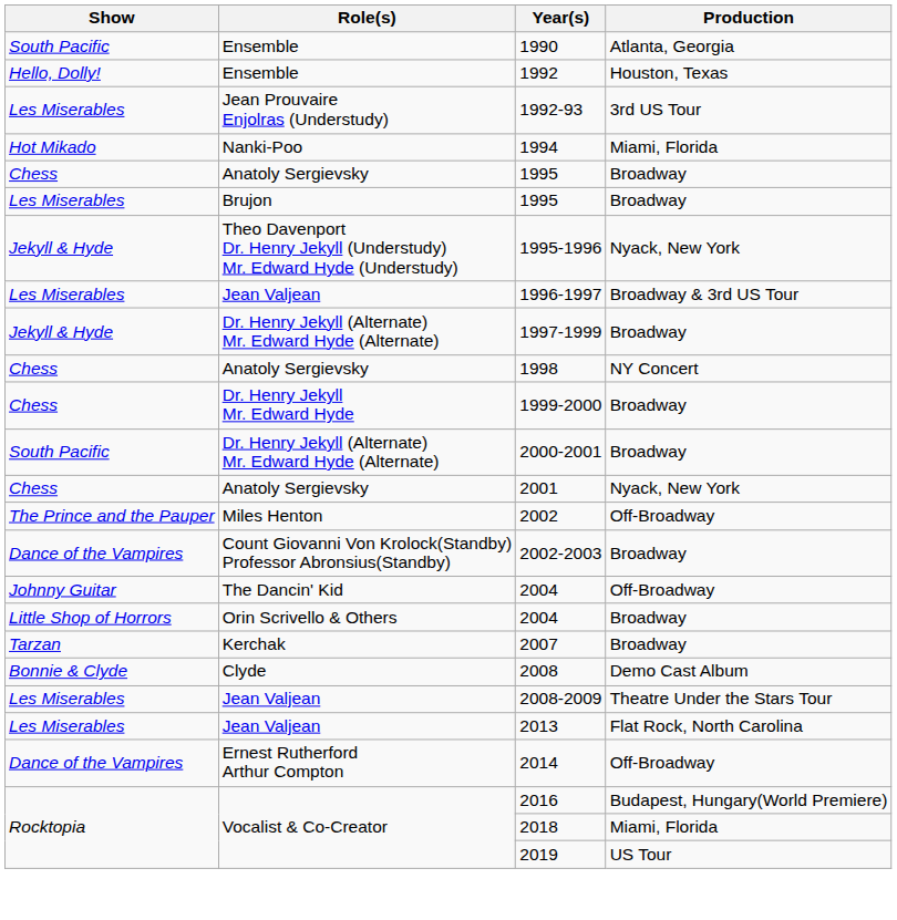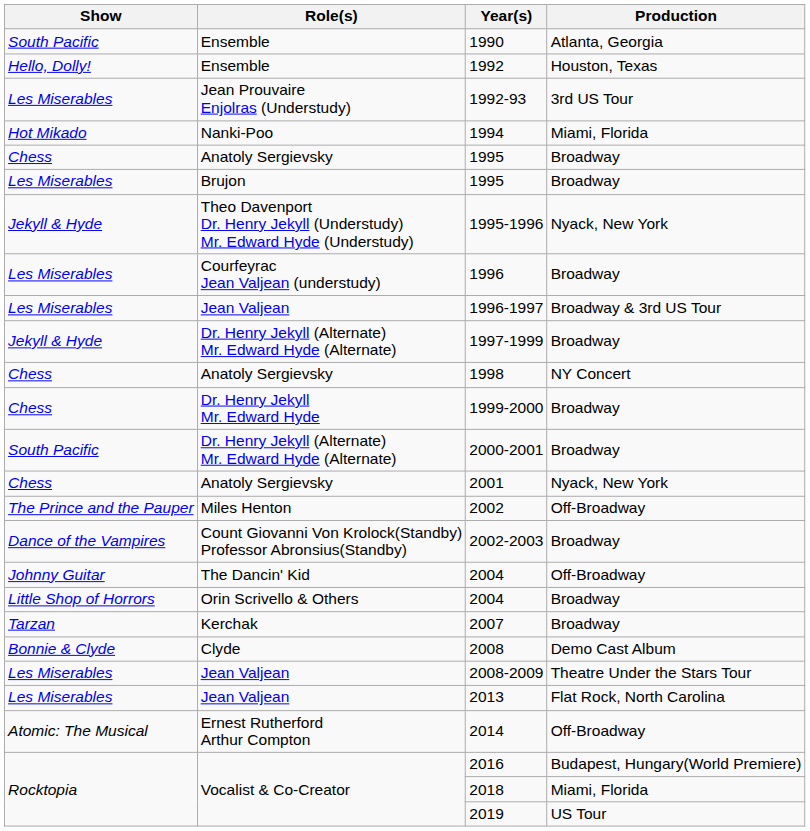+ row: Les Miserables | Courfeyrac Jean Valjean (understudy) | 1996 | Broadway
2014 | Show: Dance of the Vampires -> Atomic: The Musical
